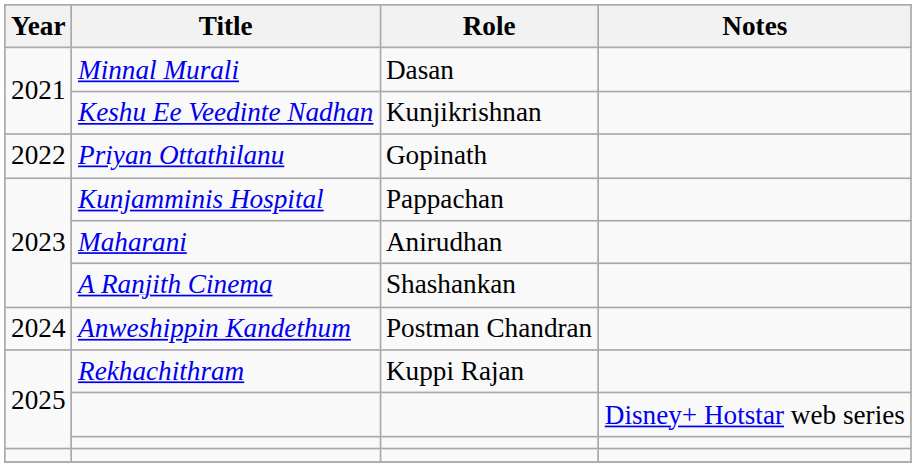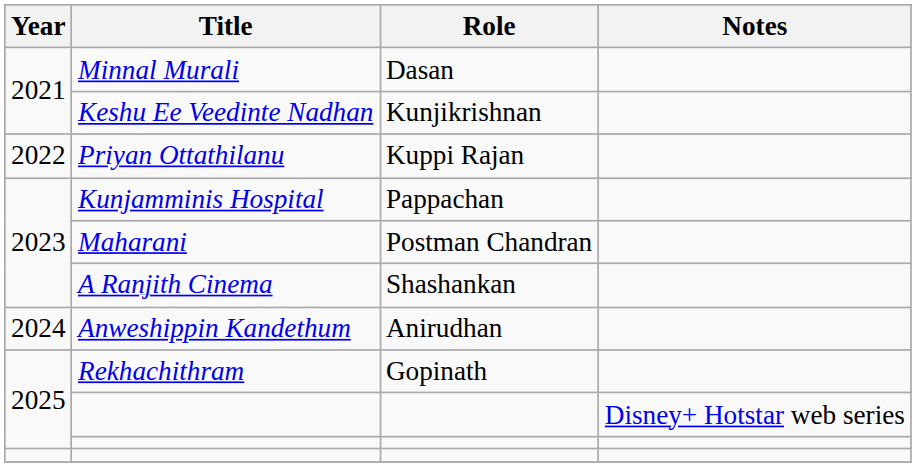Priyan Ottathilanu | Role: Gopinath -> Kuppi Rajan
Maharani | Role: Anirudhan -> Postman Chandran
Anweshippin Kandethum | Role: Postman Chandran -> Anirudhan
Rekhachithram | Role: Kuppi Rajan -> Gopinath
